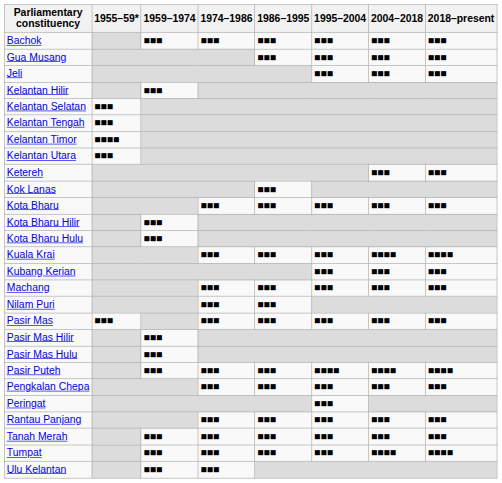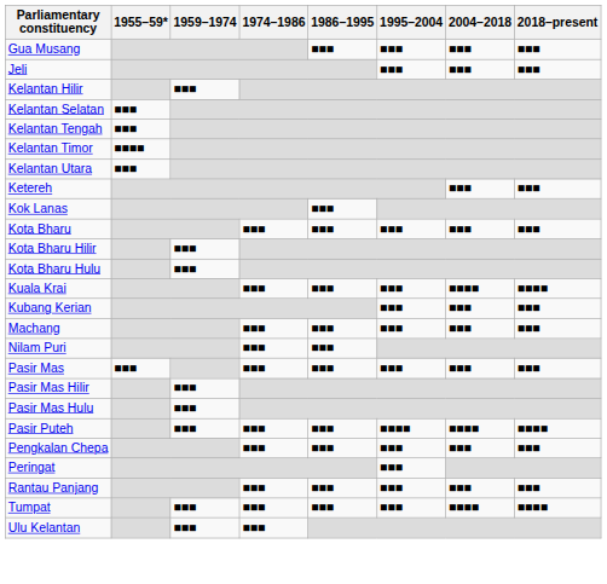- row: Bachok | ■■■ | ■■■ | ■■■ | ■■■ | ■■■ | ■■■
- row: Tanah Merah | ■■■ | ■■■ | ■■■ | ■■■ | ■■■ | ■■■
